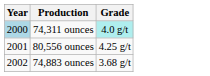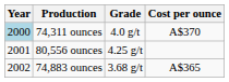+ column: Cost per ounce | A$370 | A$365
74,311 ounces | Grade: paleturquoise background -> no background
